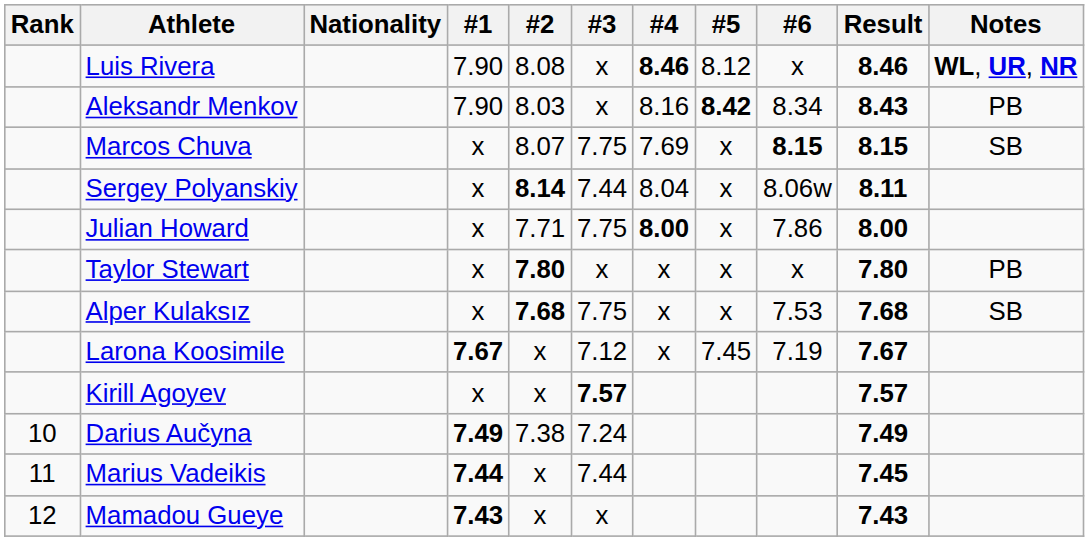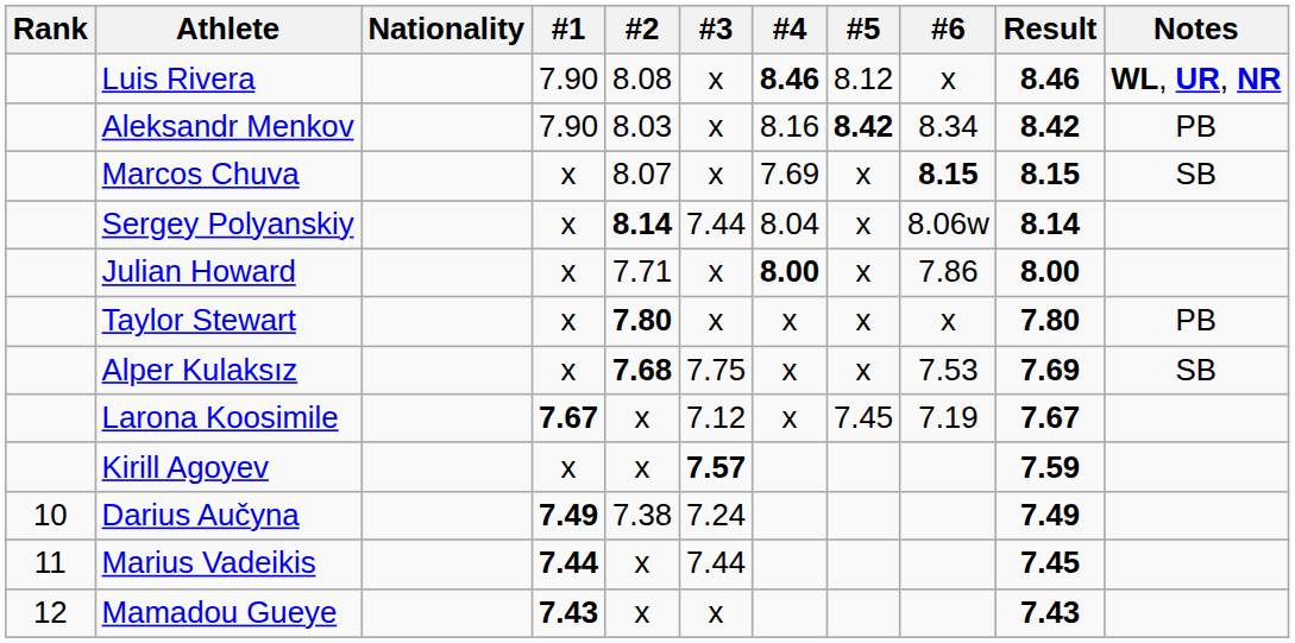Aleksandr Menkov | Result: 8.43 -> 8.42
Marcos Chuva | #3: 7.75 -> x
Sergey Polyanskiy | Result: 8.11 -> 8.14
Julian Howard | #3: 7.75 -> x
Alper Kulaksız | Result: 7.68 -> 7.69
Kirill Agoyev | Result: 7.57 -> 7.59
